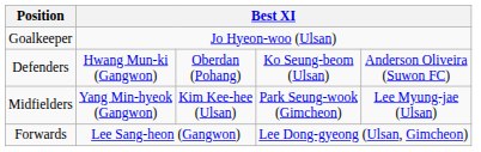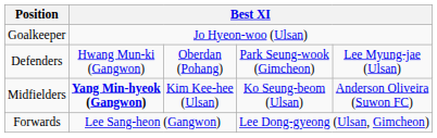Defenders | column 4: Ko Seung-beom (Ulsan) -> Park Seung-wook (Gimcheon)
Defenders | column 5: Anderson Oliveira (Suwon FC) -> Lee Myung-jae (Ulsan)
Midfielders | column 2: normal -> bold
Midfielders | column 4: Park Seung-wook (Gimcheon) -> Ko Seung-beom (Ulsan)
Midfielders | column 5: Lee Myung-jae (Ulsan) -> Anderson Oliveira (Suwon FC)
